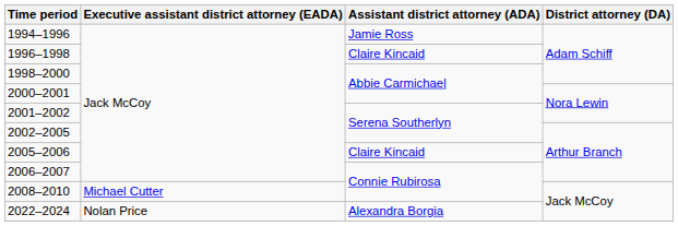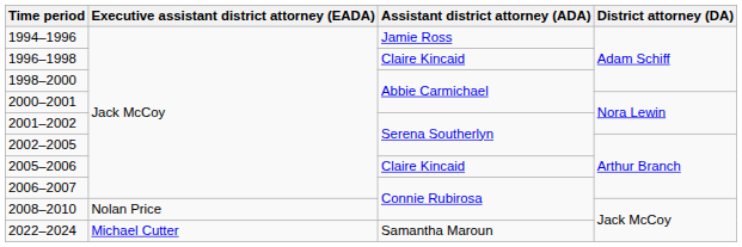2008–2010 | Executive assistant district attorney (EADA): Michael Cutter -> Nolan Price
2022–2024 | Executive assistant district attorney (EADA): Nolan Price -> Michael Cutter
2022–2024 | Assistant district attorney (ADA): Alexandra Borgia -> Samantha Maroun
